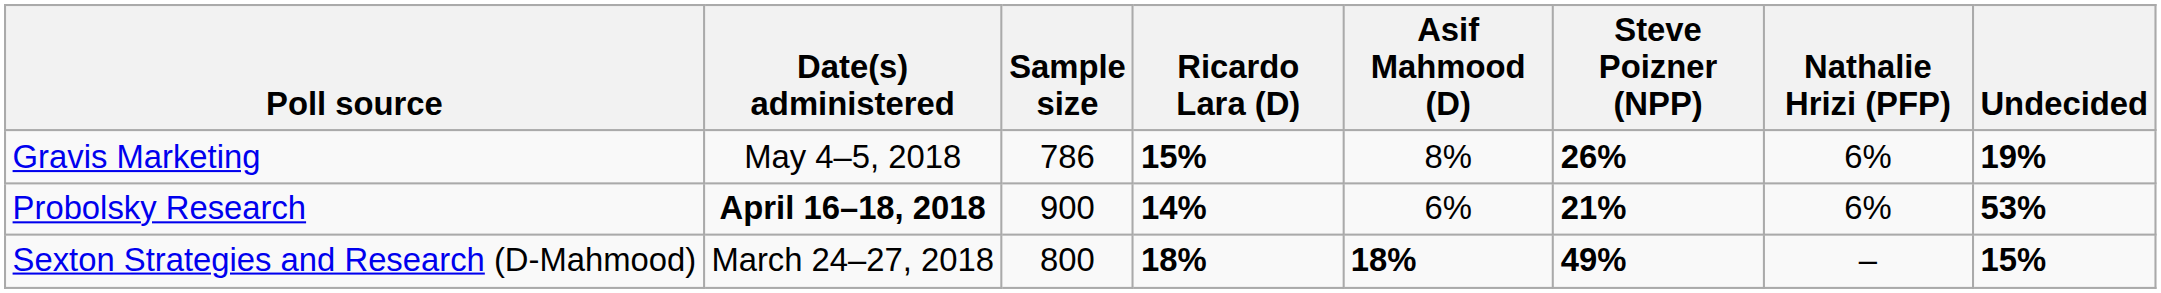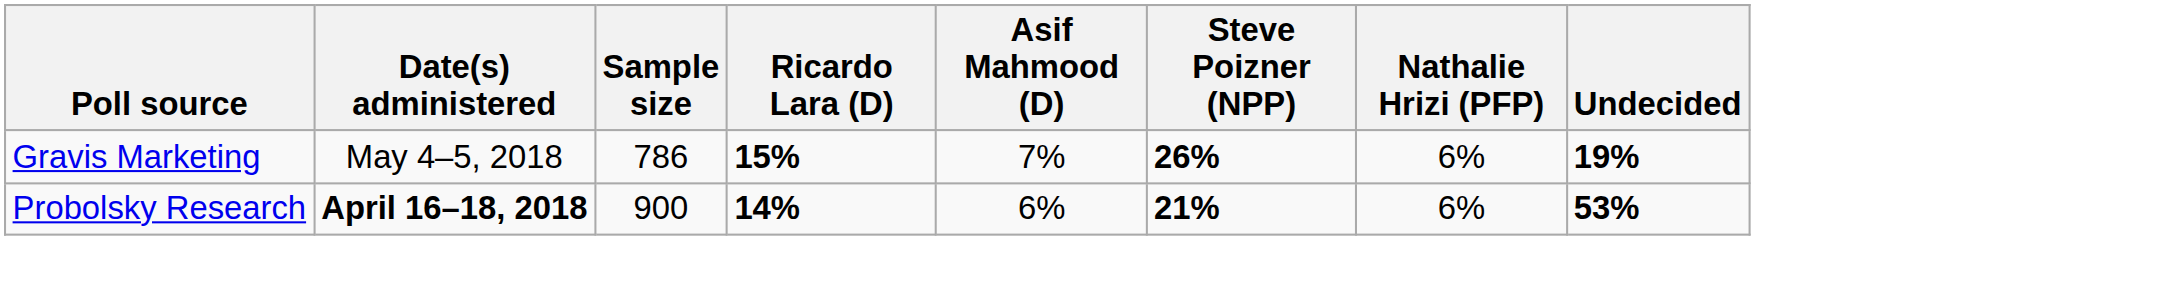Gravis Marketing | Asif Mahmood (D): 8% -> 7%
- row: Sexton Strategies and Research (D-Mahmood) | March 24–27, 2018 | 800 | 18% | 18% | 49% | – | 15%
